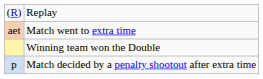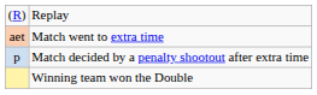rows swapped: Match decided by a penalty shootout after extra time <-> Winning team won the Double
